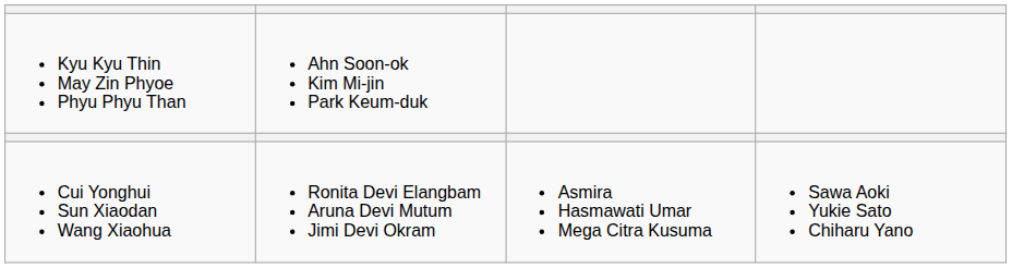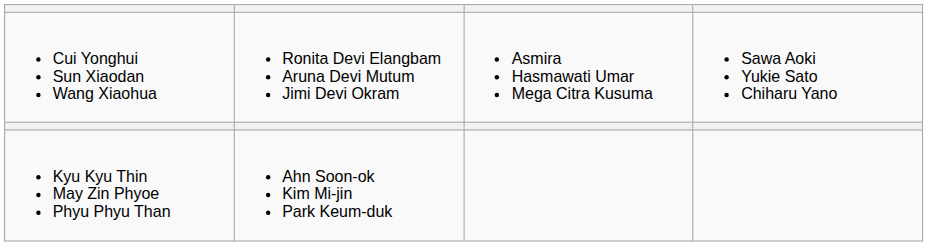rows swapped: Cui Yonghui Sun Xiaodan Wang Xiaohua <-> Kyu Kyu Thin May Zin Phyoe Phyu Phyu Than
